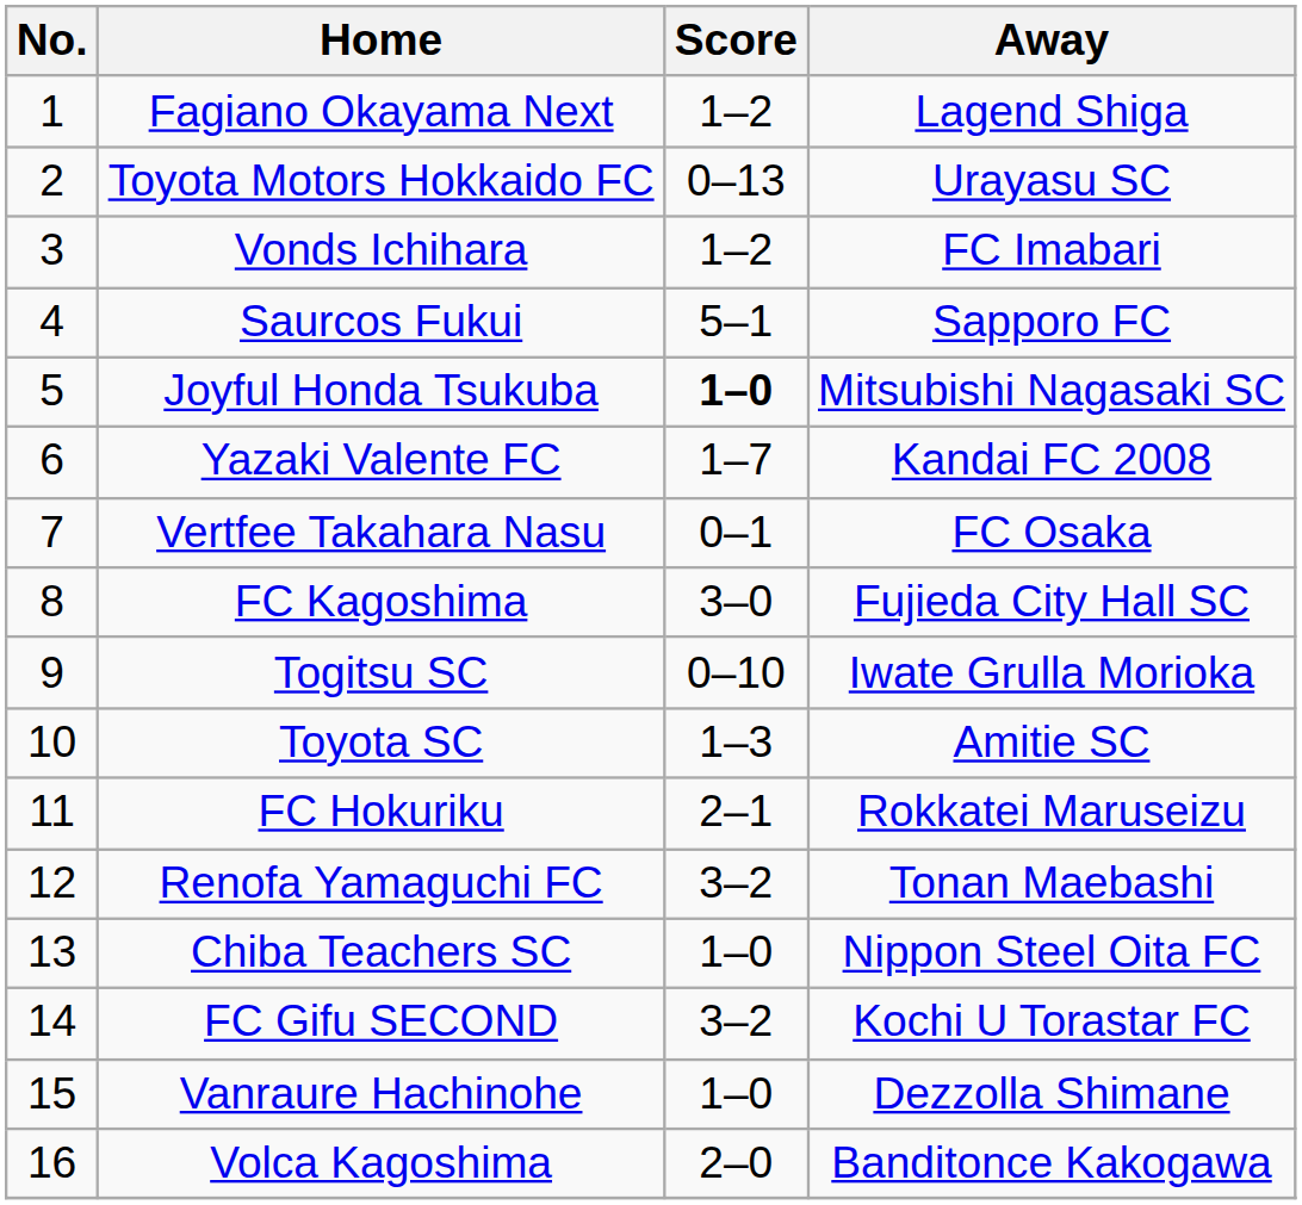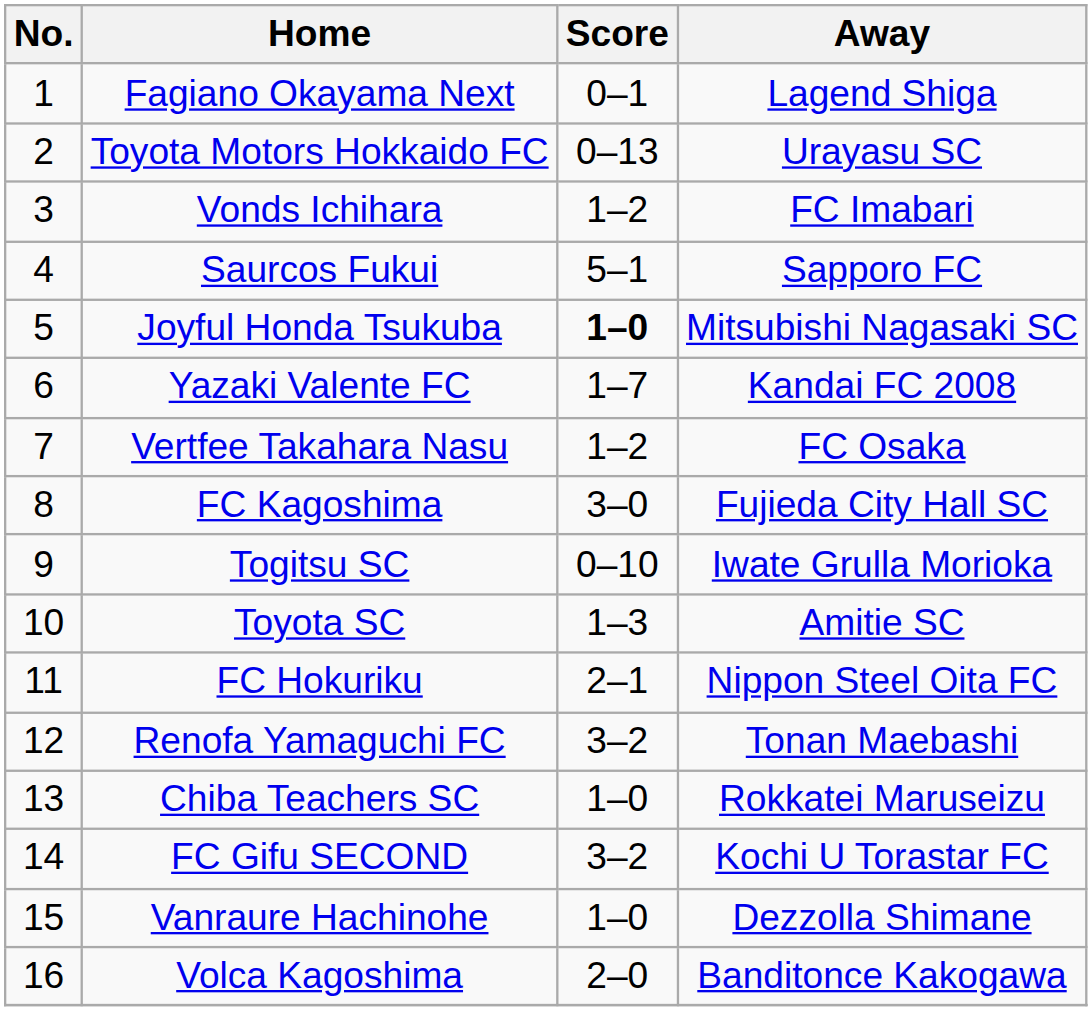Fagiano Okayama Next | Score: 1–2 -> 0–1
Vertfee Takahara Nasu | Score: 0–1 -> 1–2
FC Hokuriku | Away: Rokkatei Maruseizu -> Nippon Steel Oita FC
Chiba Teachers SC | Away: Nippon Steel Oita FC -> Rokkatei Maruseizu
